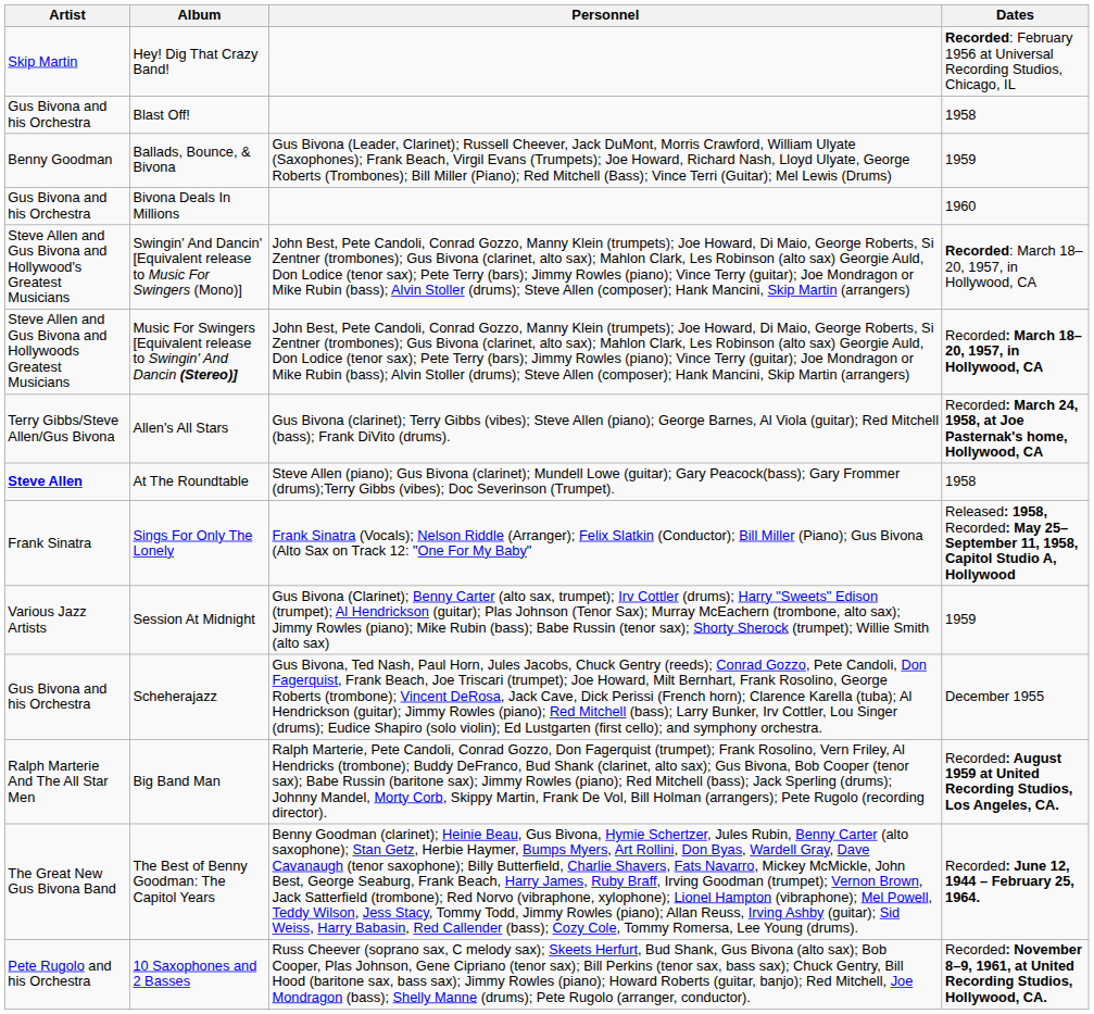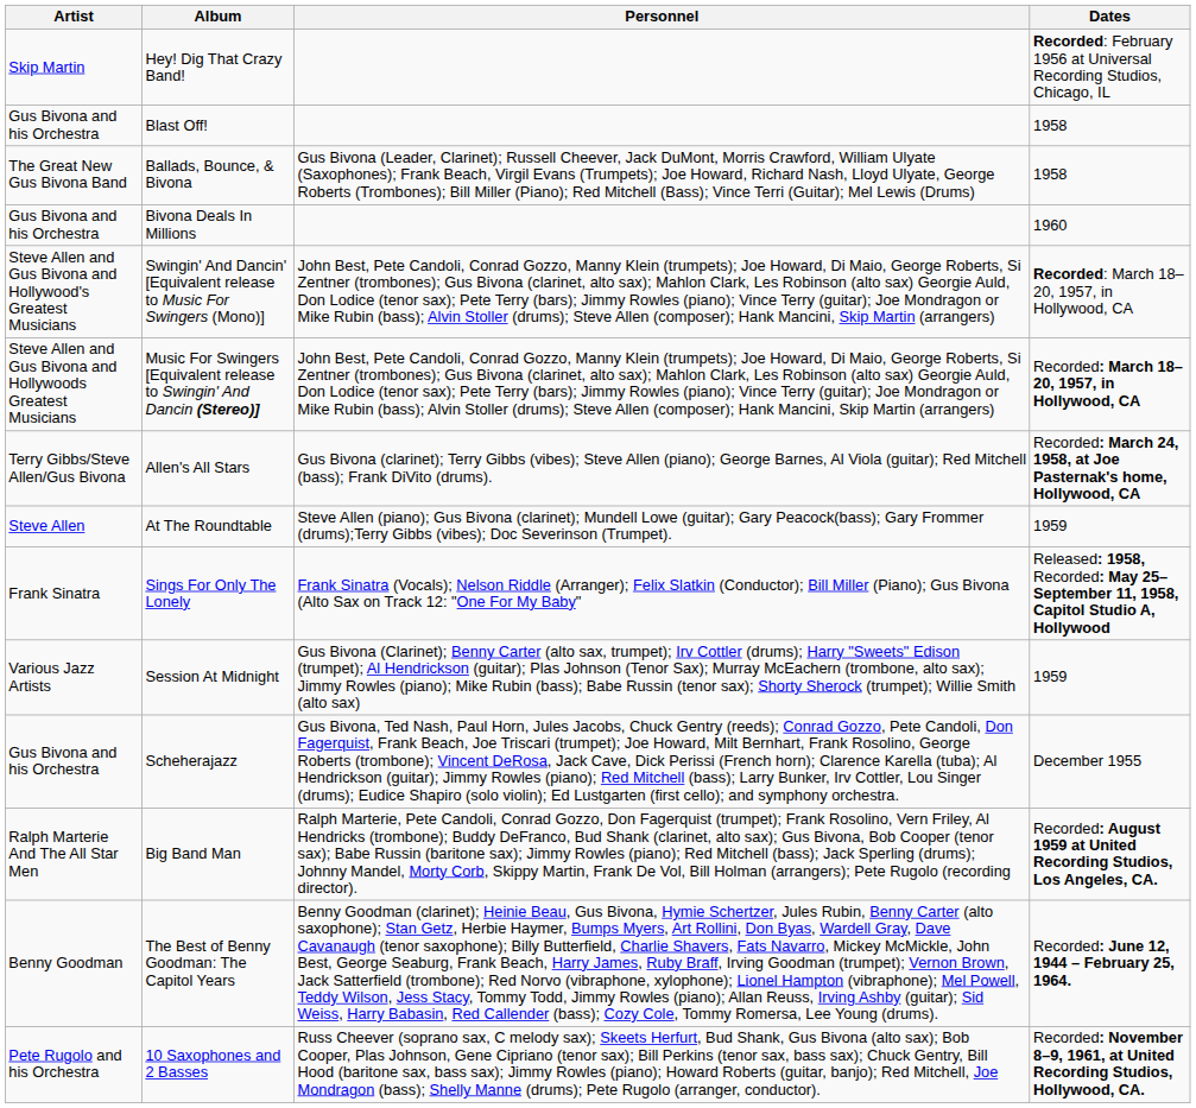Ballads, Bounce, & Bivona | Artist: Benny Goodman -> The Great New Gus Bivona Band
Ballads, Bounce, & Bivona | Dates: 1959 -> 1958
At The Roundtable | Artist: bold -> normal
At The Roundtable | Dates: 1958 -> 1959
The Best of Benny Goodman: The Capitol Years | Artist: The Great New Gus Bivona Band -> Benny Goodman
